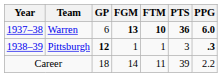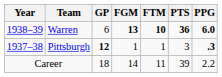Warren | Year: 1937–38 -> 1938–39
Pittsburgh | Year: 1938–39 -> 1937–38
